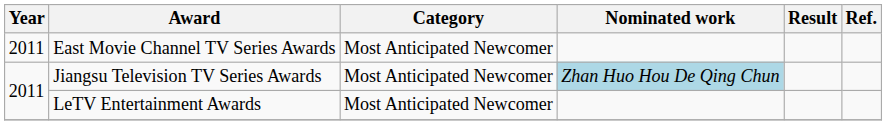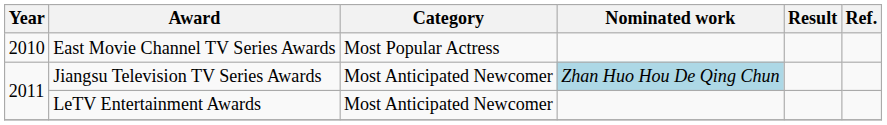East Movie Channel TV Series Awards | Year: 2011 -> 2010
East Movie Channel TV Series Awards | Category: Most Anticipated Newcomer -> Most Popular Actress
